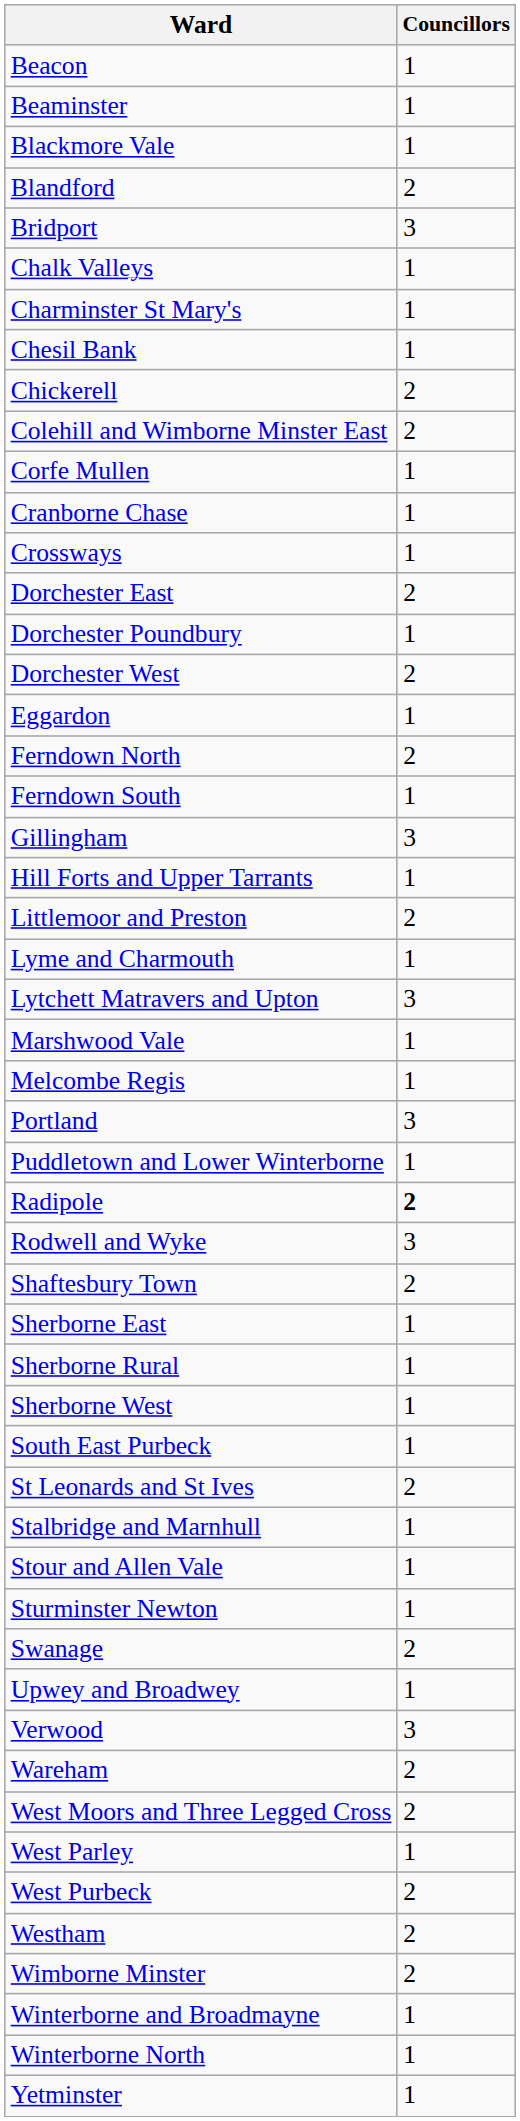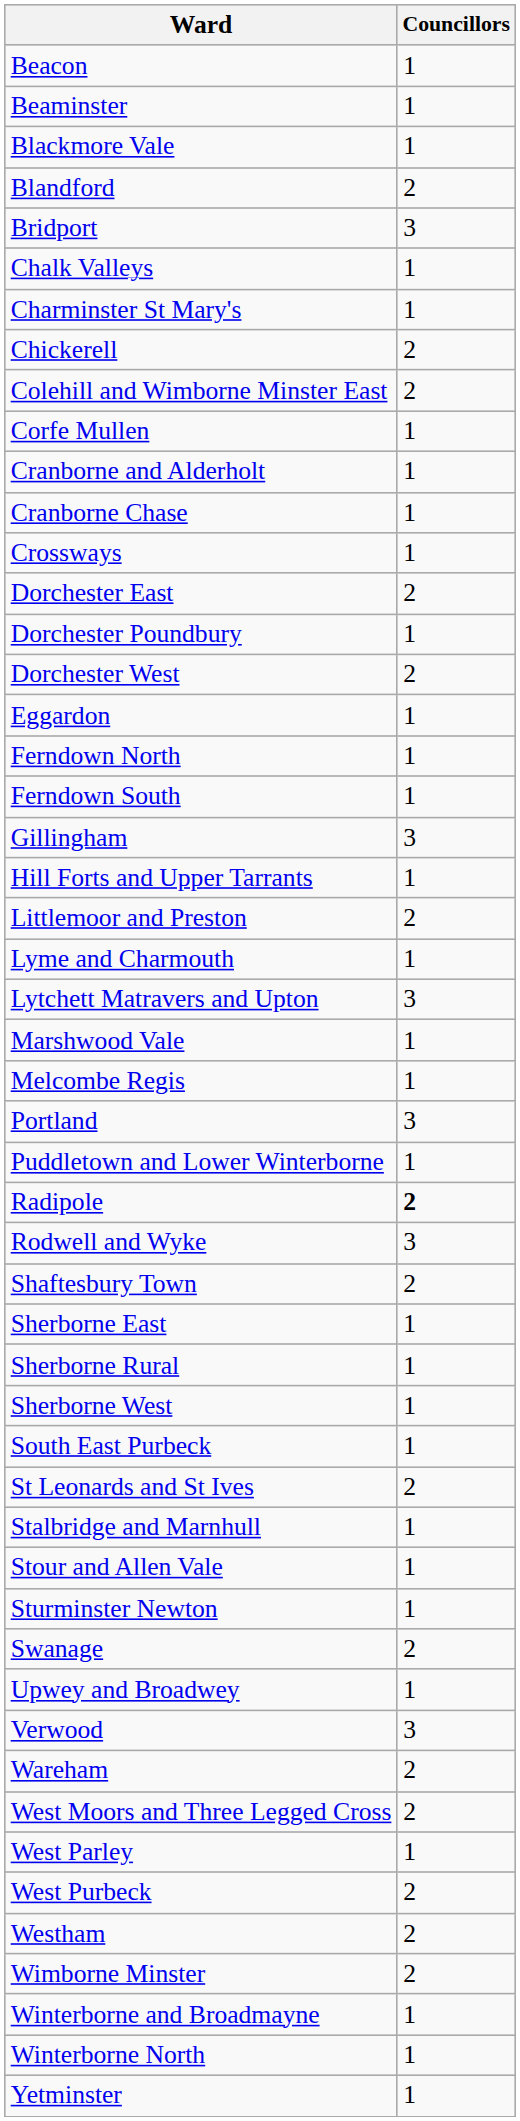- row: Chesil Bank | 1
+ row: Cranborne and Alderholt | 1
Ferndown North | Councillors: 2 -> 1
